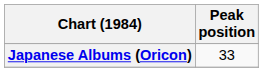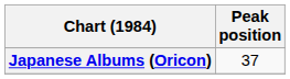Japanese Albums (Oricon) | Peak position: 33 -> 37
